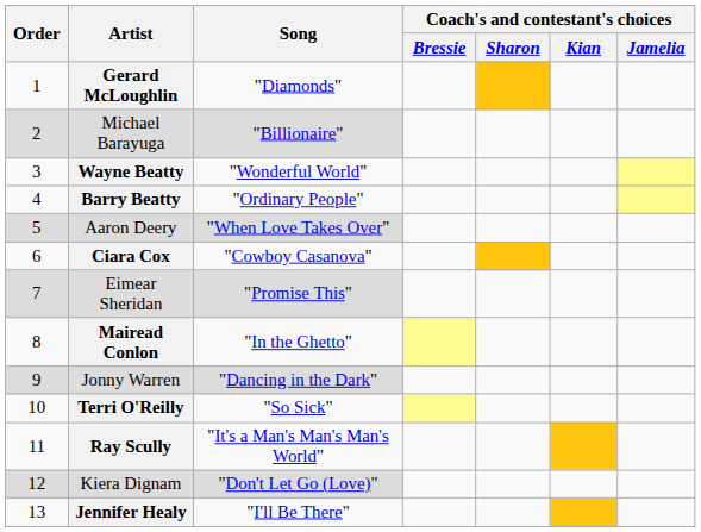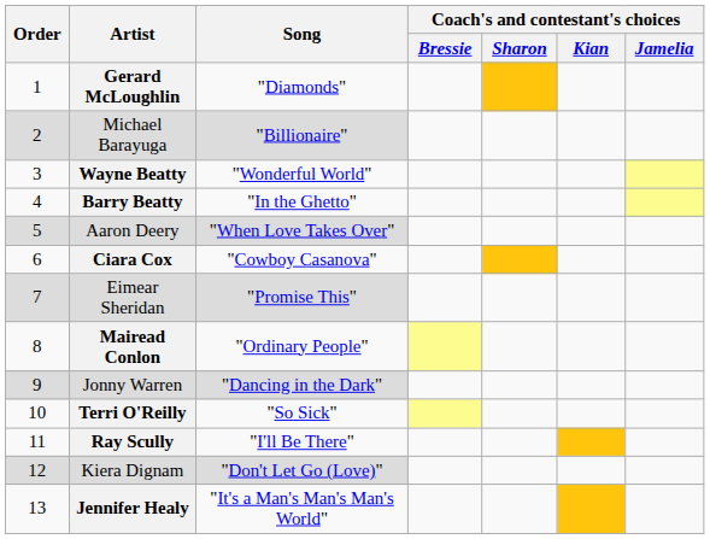Barry Beatty | Song: "Ordinary People" -> "In the Ghetto"
Mairead Conlon | Song: "In the Ghetto" -> "Ordinary People"
Ray Scully | Song: "It's a Man's Man's Man's World" -> "I'll Be There"
Jennifer Healy | Song: "I'll Be There" -> "It's a Man's Man's Man's World"
